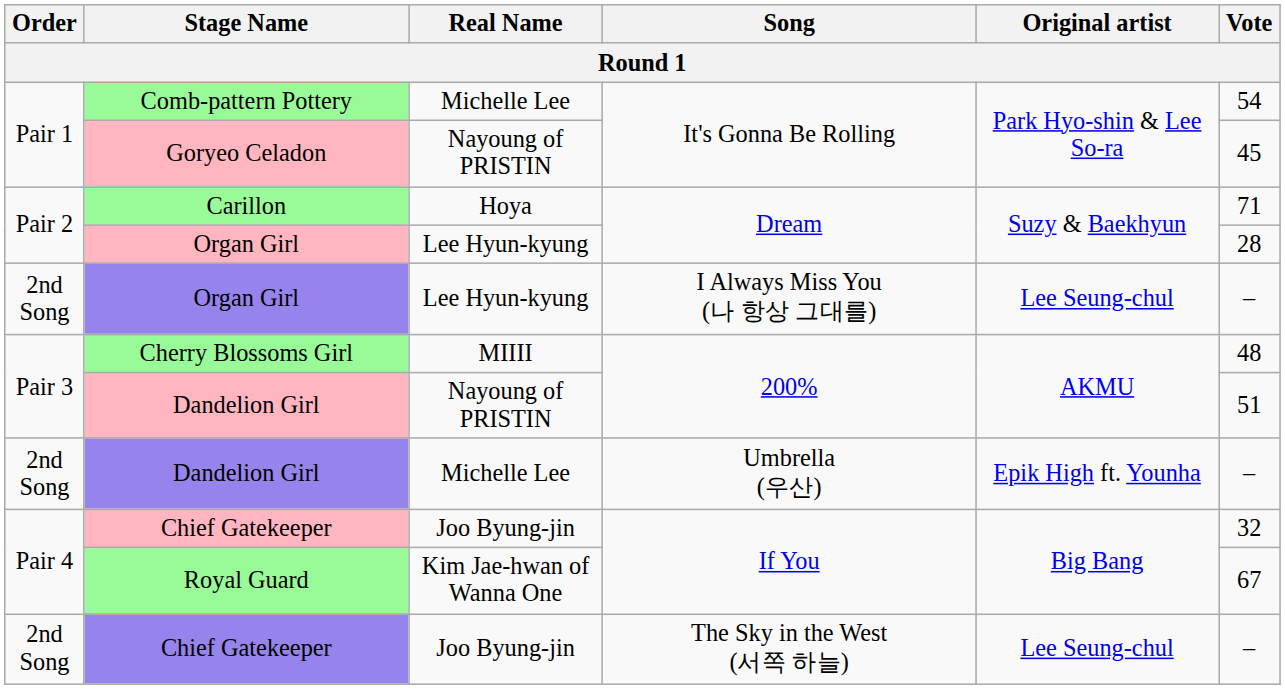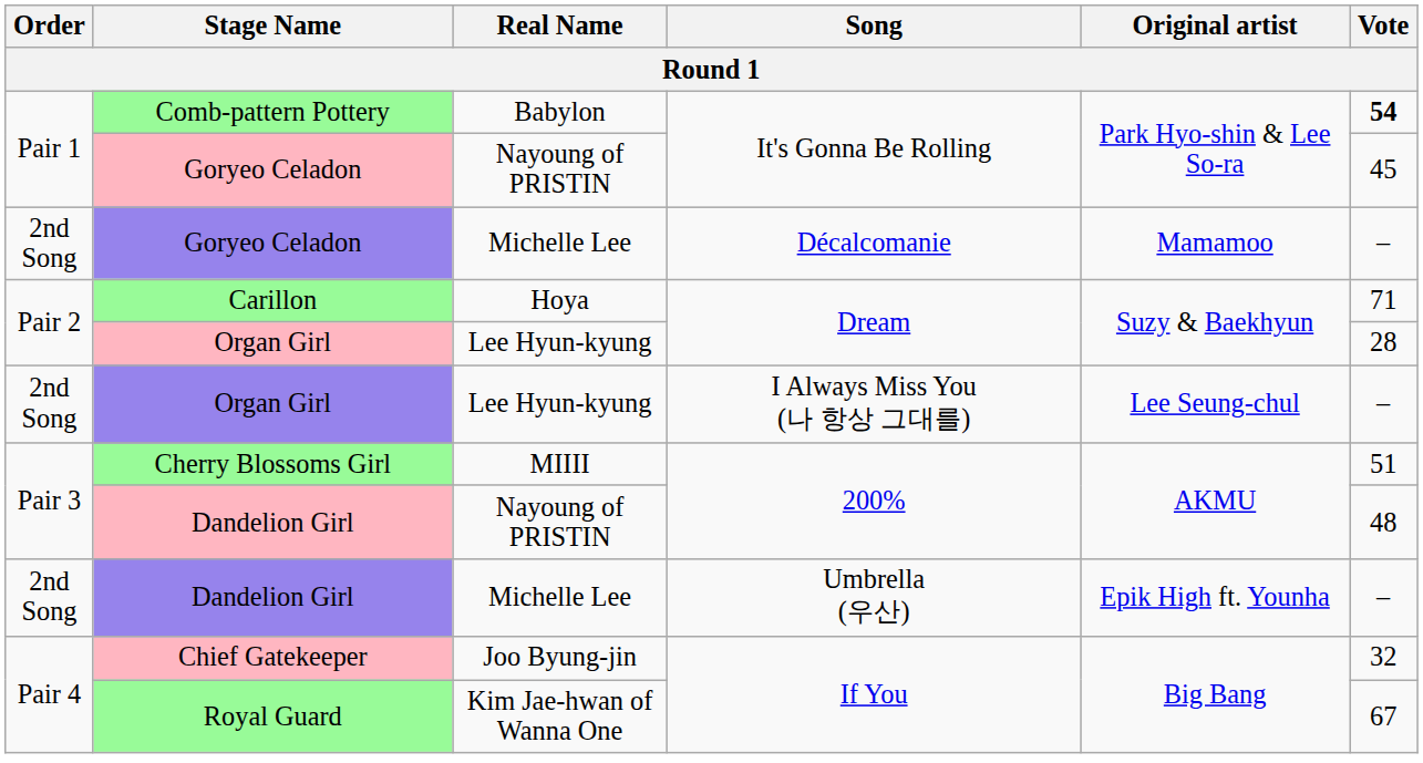Comb-pattern Pottery | Real Name: Michelle Lee -> Babylon
Comb-pattern Pottery | Vote: normal -> bold
+ row: 2nd Song | Goryeo Celadon | Michelle Lee | Décalcomanie | Mamamoo | –
Cherry Blossoms Girl | Vote: 48 -> 51
Dandelion Girl / 200% | Vote: 51 -> 48
- row: 2nd Song | Chief Gatekeeper | Joo Byung-jin | The Sky in the West (서쪽 하늘) | Lee Seung-chul | –
